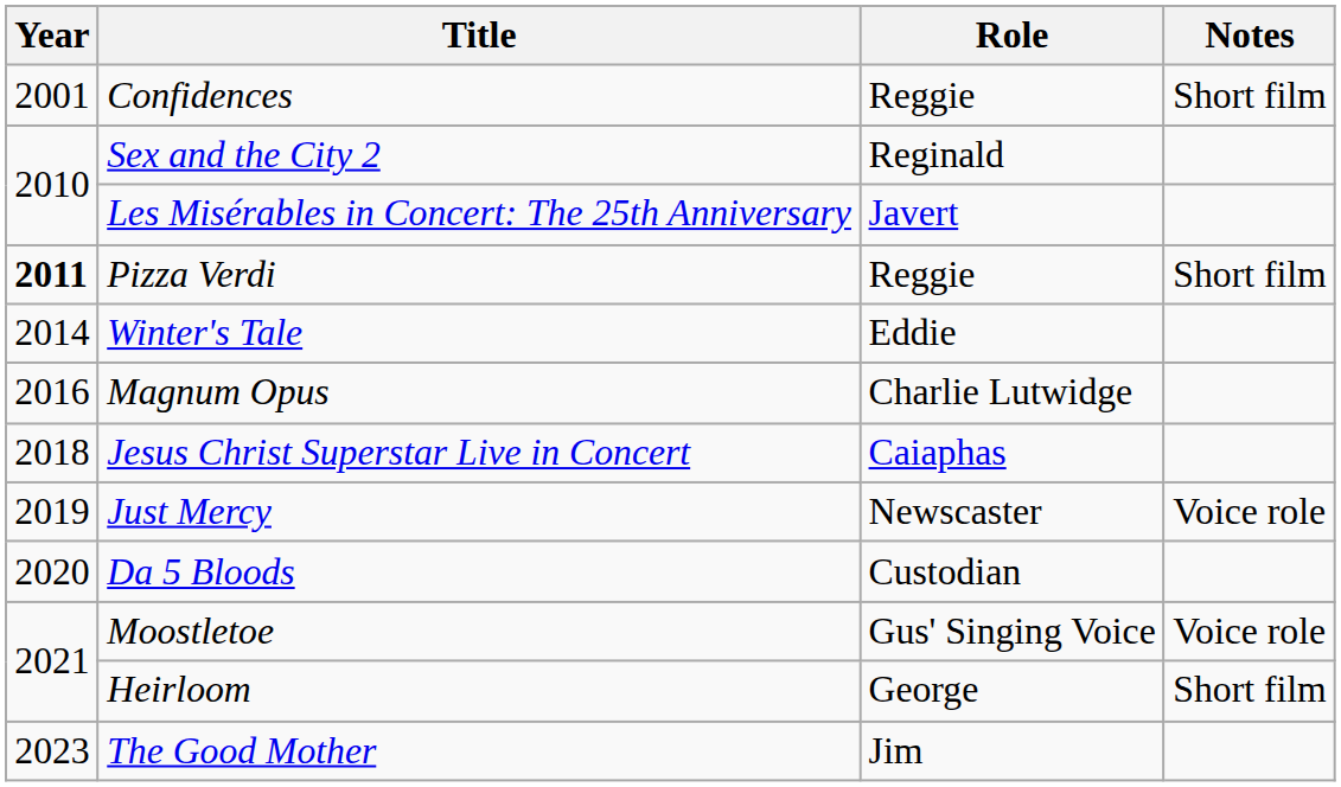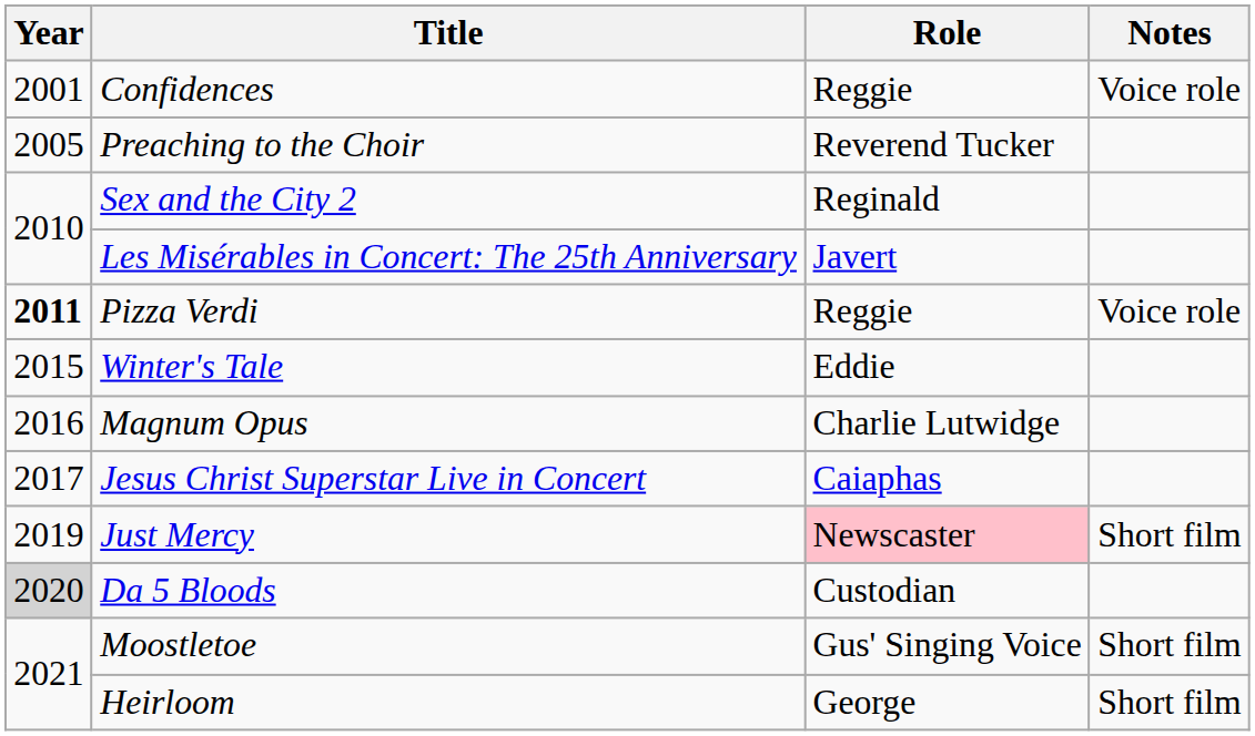Confidences | Notes: Short film -> Voice role
+ row: 2005 | Preaching to the Choir | Reverend Tucker
Pizza Verdi | Notes: Short film -> Voice role
Winter's Tale | Year: 2014 -> 2015
Jesus Christ Superstar Live in Concert | Year: 2018 -> 2017
Just Mercy | Role: no background -> pink background
Just Mercy | Notes: Voice role -> Short film
Da 5 Bloods | Year: no background -> lightgrey background
Moostletoe | Notes: Voice role -> Short film
- row: 2023 | The Good Mother | Jim
